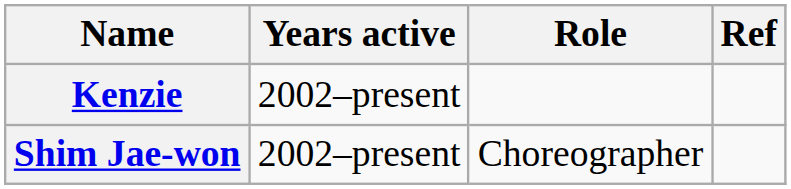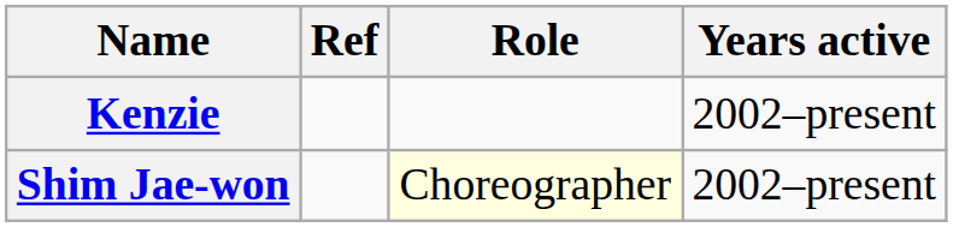columns swapped: Years active <-> Ref
Shim Jae-won | Role: no background -> lightyellow background
